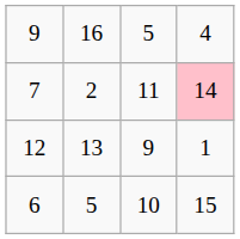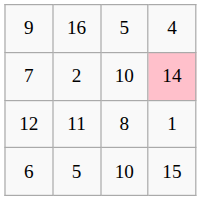7 | column 3: 11 -> 10
12 | column 2: 13 -> 11
12 | column 3: 9 -> 8
